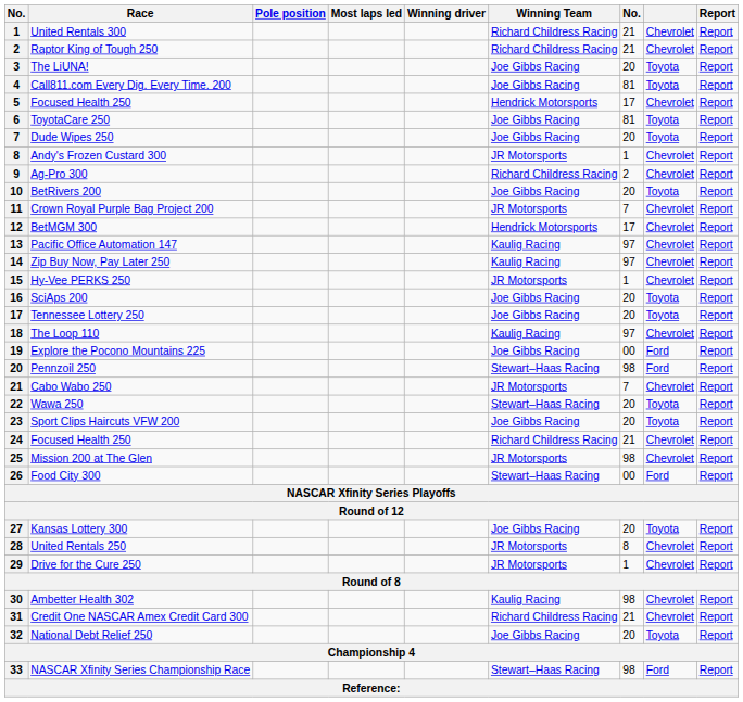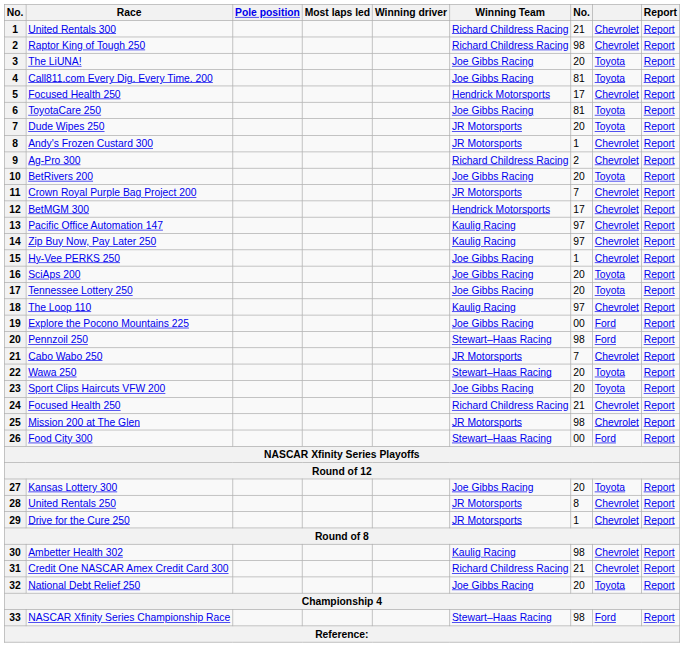Raptor King of Tough 250 | column 7: 21 -> 98
Dude Wipes 250 | Winning Team: Joe Gibbs Racing -> JR Motorsports
Hy-Vee PERKS 250 | Winning Team: JR Motorsports -> Joe Gibbs Racing
